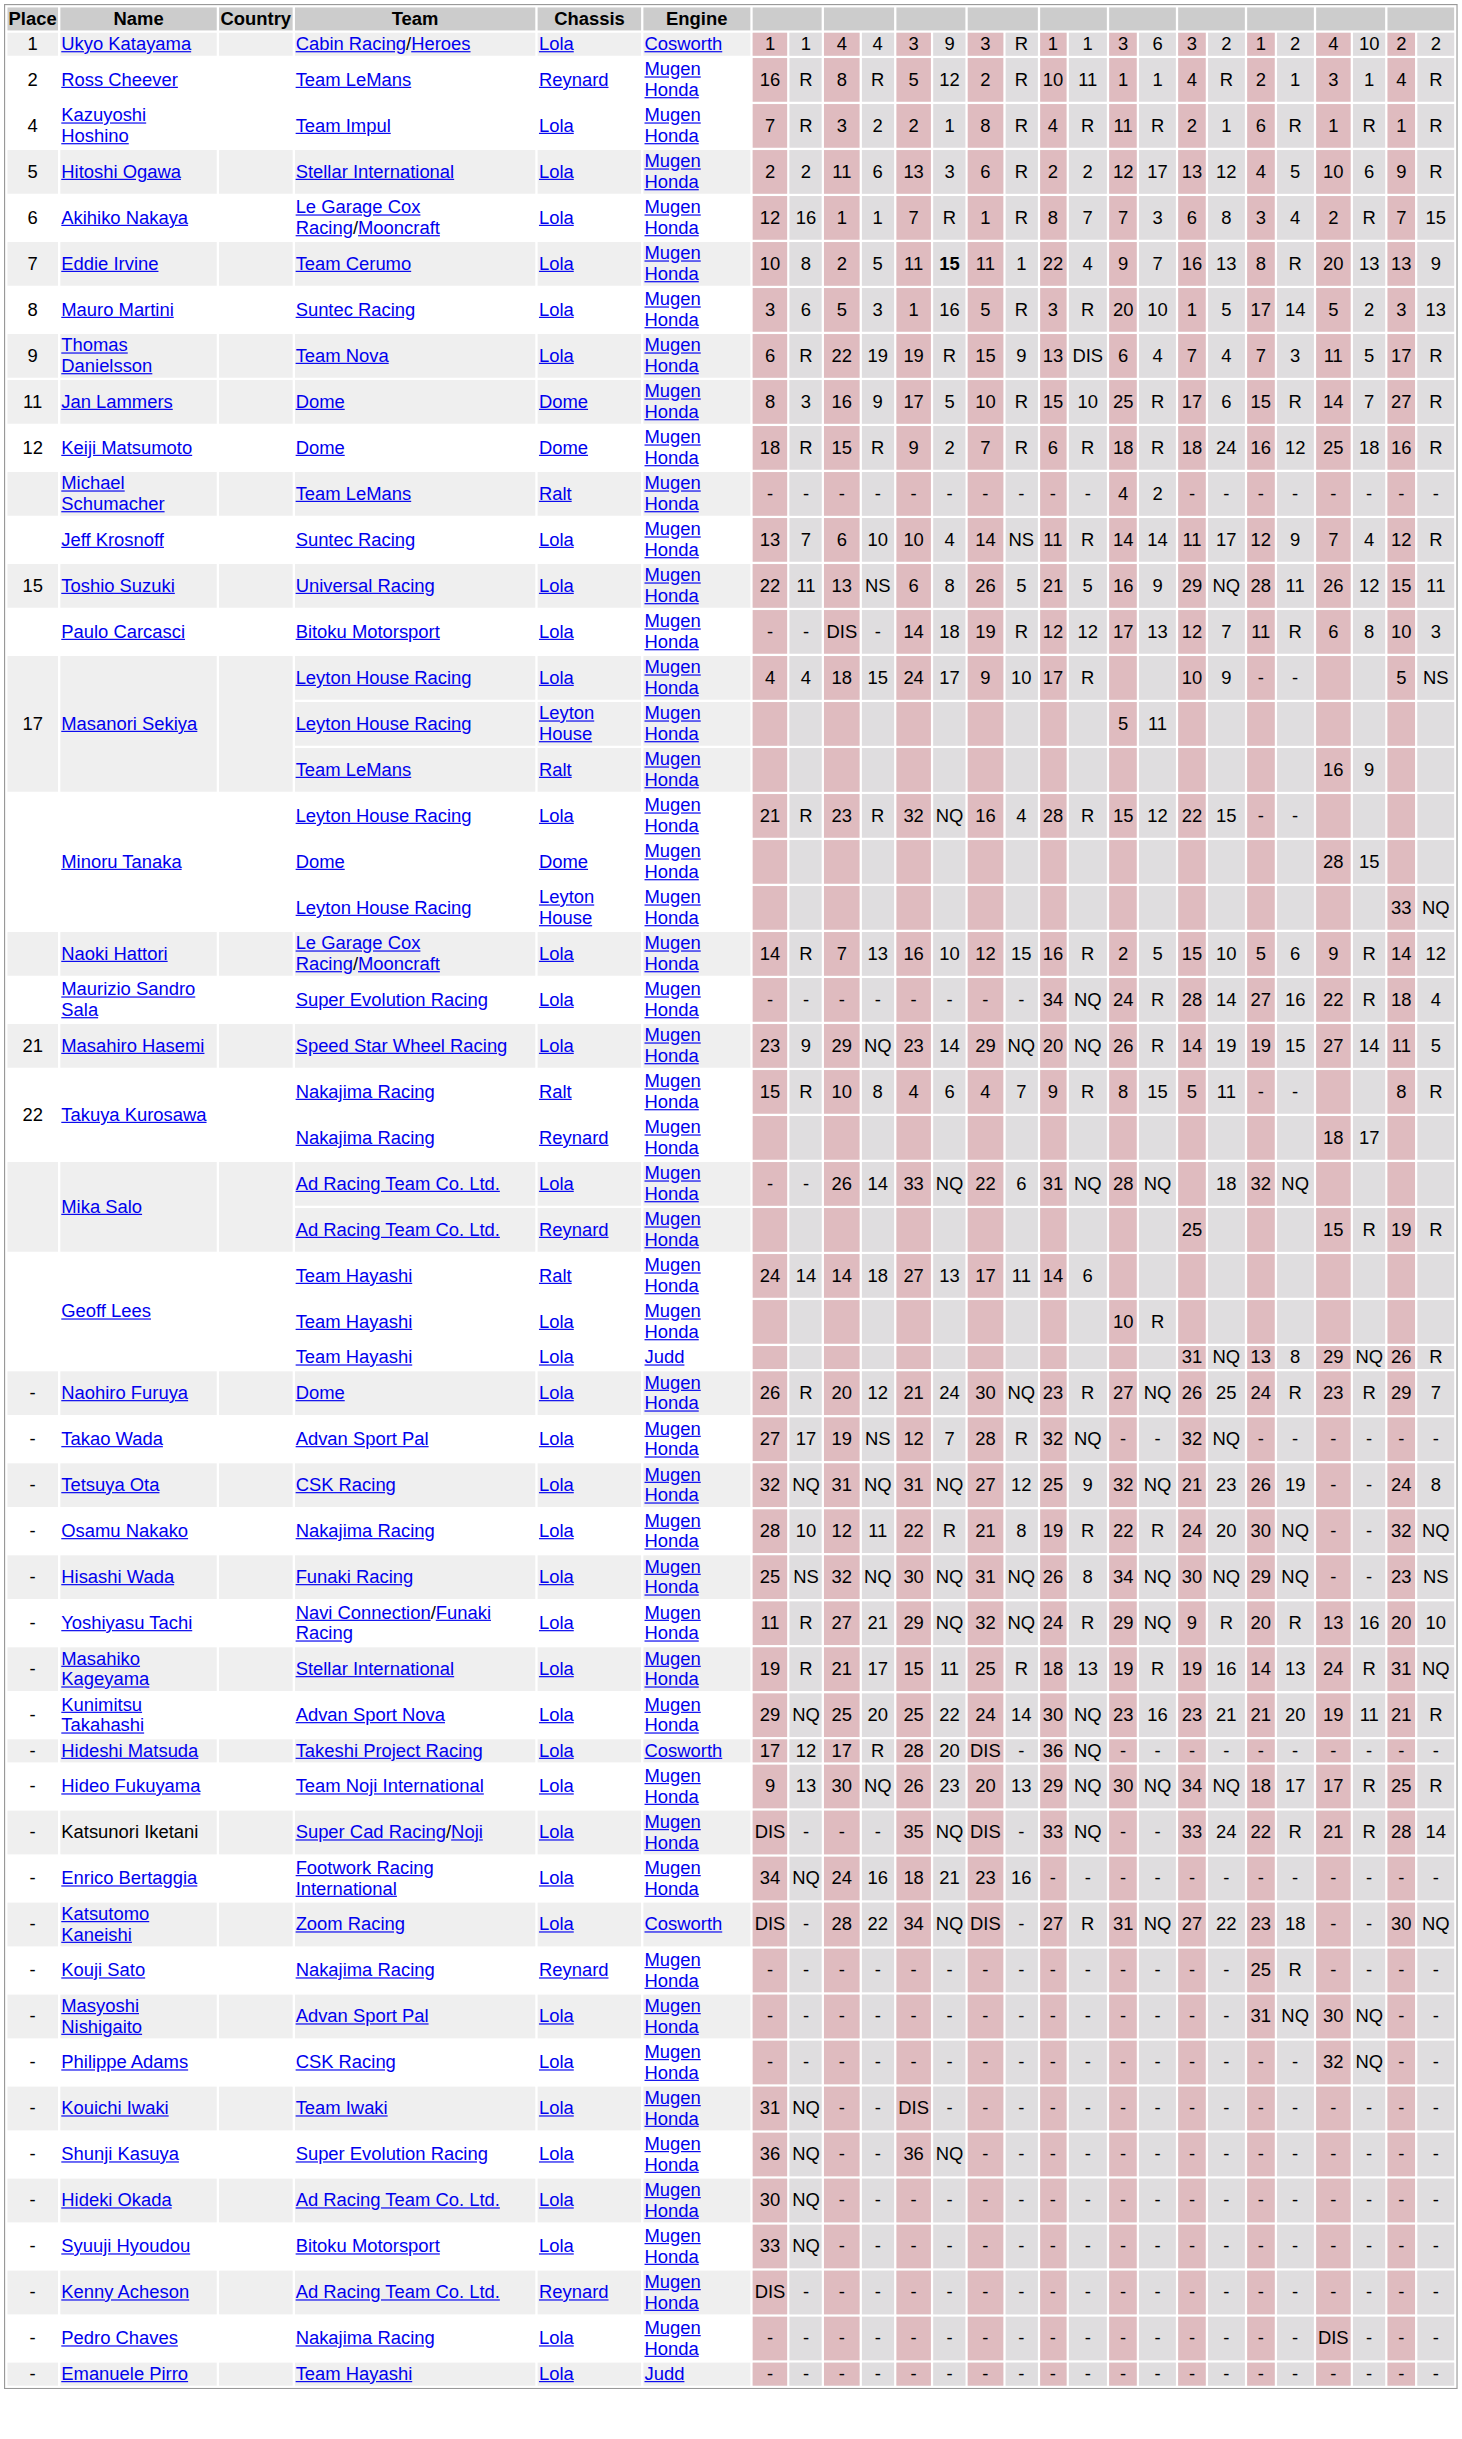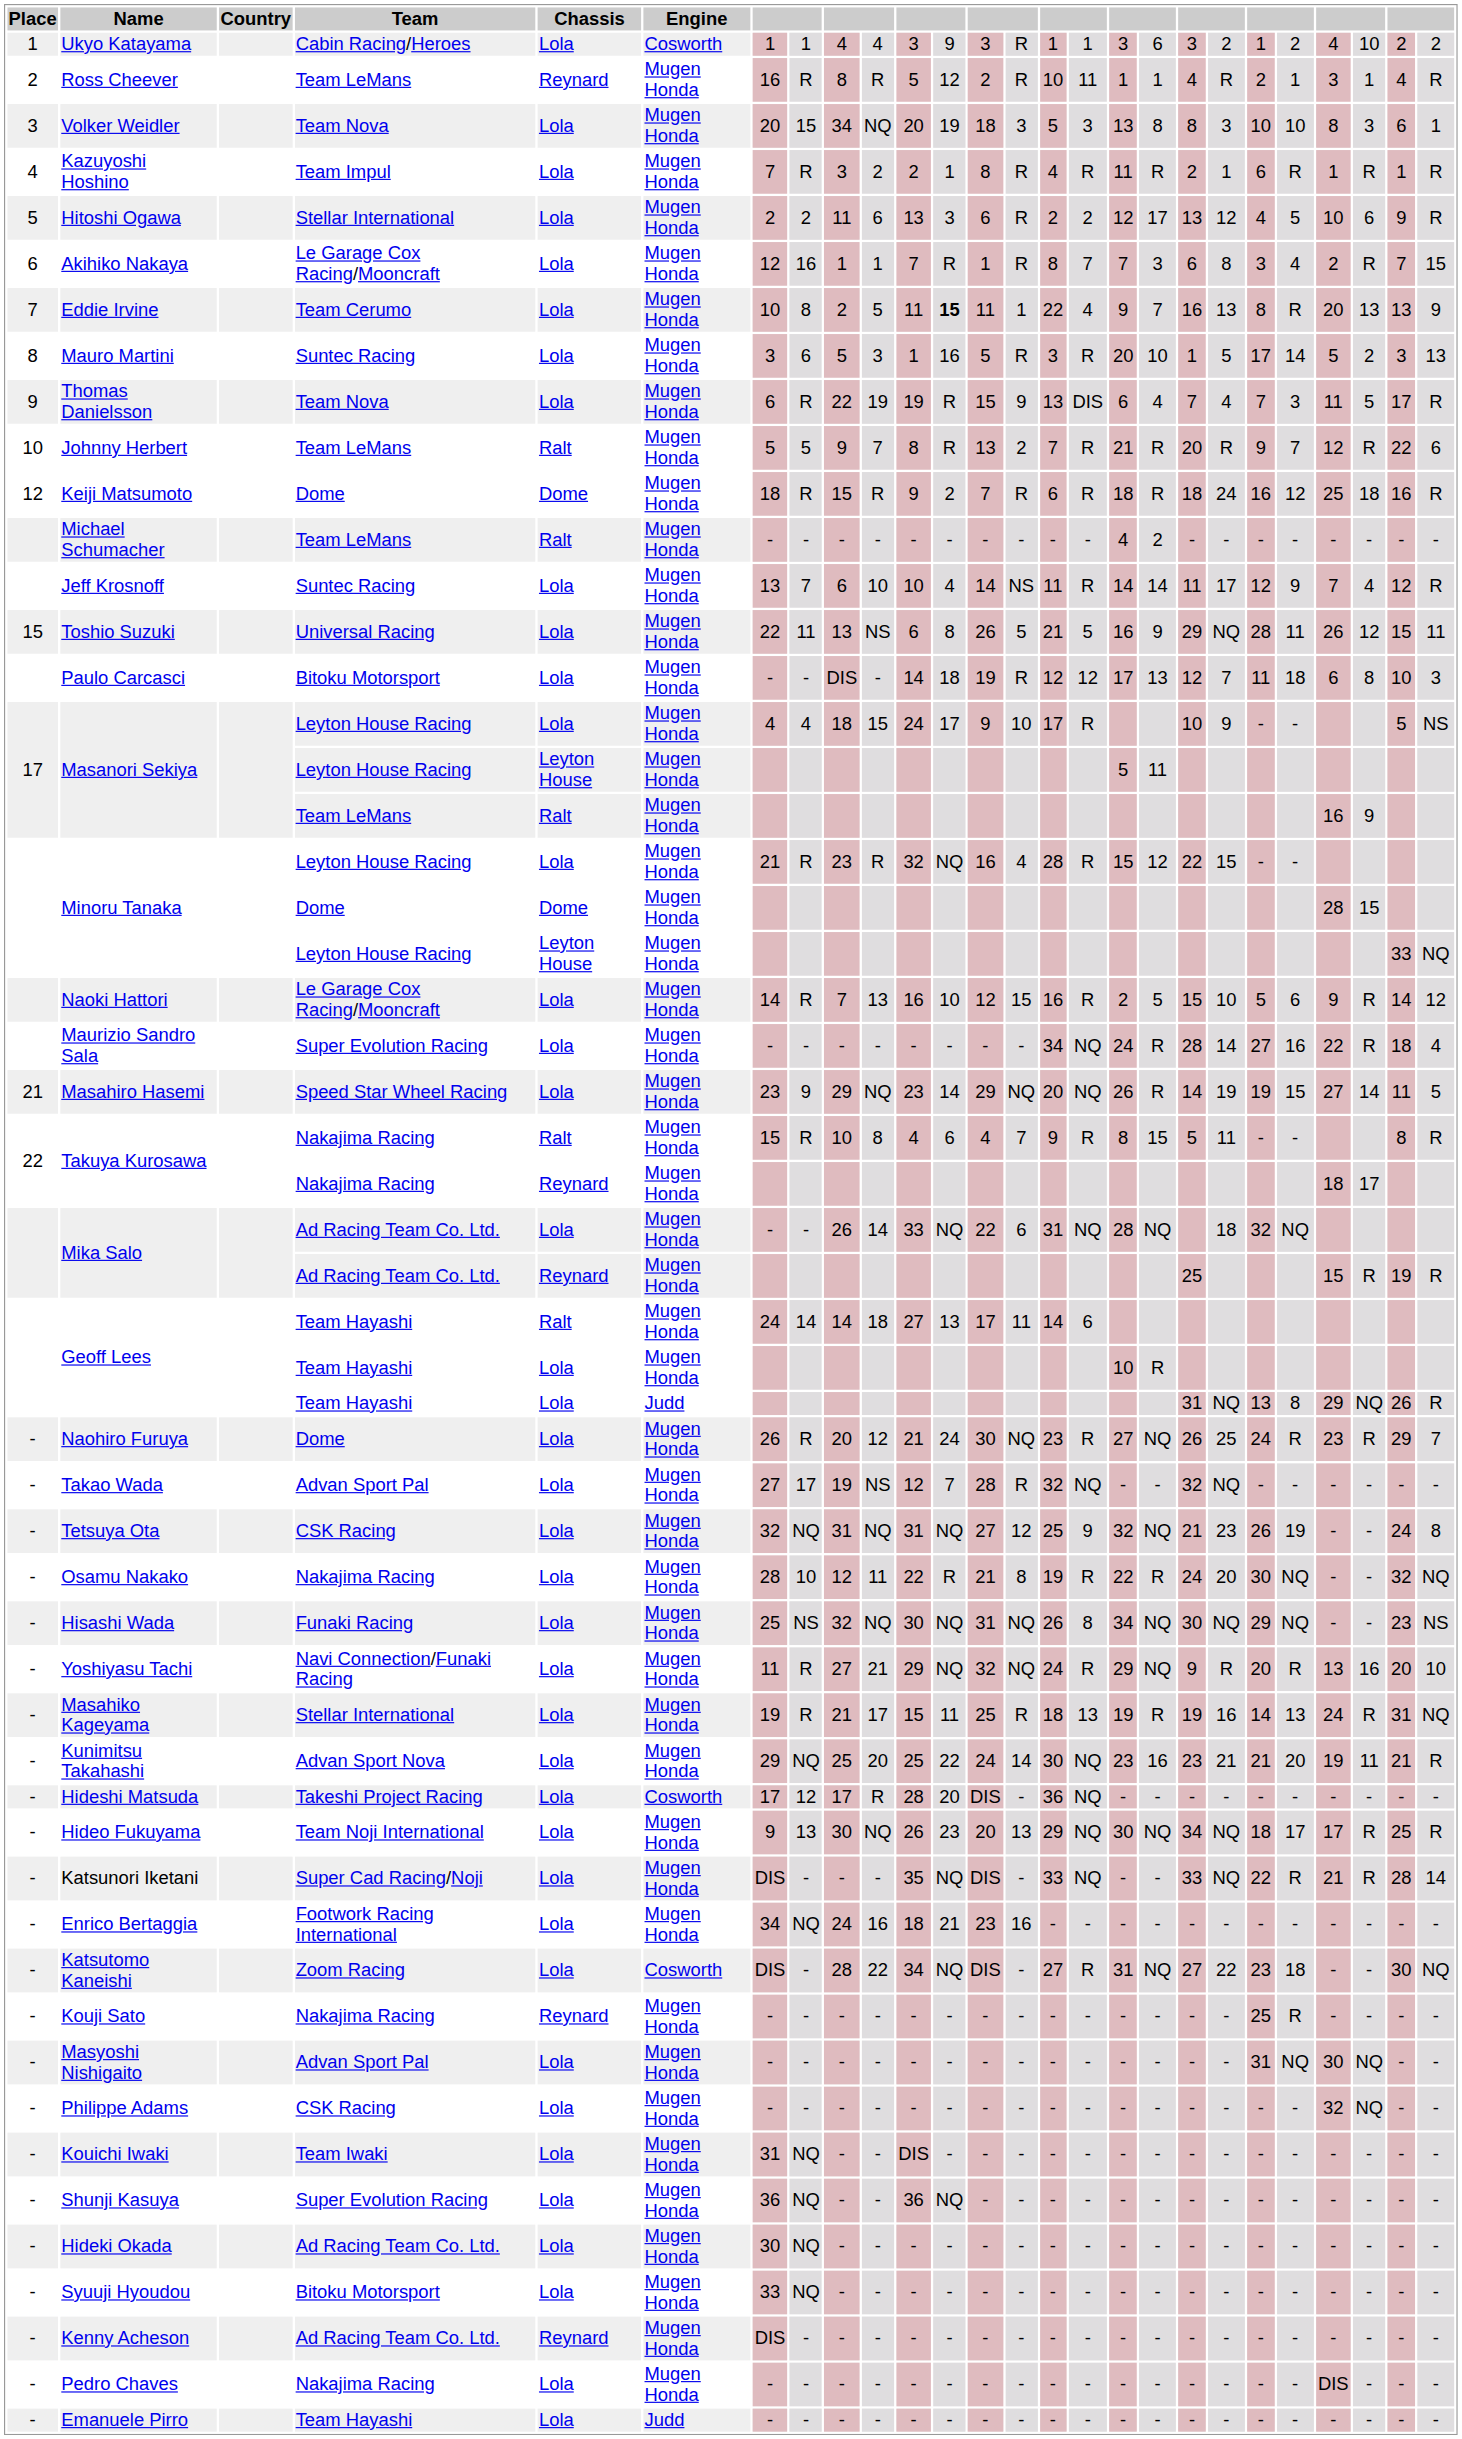+ row: 3 | Volker Weidler | Team Nova | Lola | Mugen Honda | 20 | 15 | 34 | NQ | 20 | 19 | 18 | 3 | 5 | 3 | 13 | 8 | 8 | 3 | 10 | 10 | 8 | 3 | 6 | 1
+ row: 10 | Johnny Herbert | Team LeMans | Ralt | Mugen Honda | 5 | 5 | 9 | 7 | 8 | R | 13 | 2 | 7 | R | 21 | R | 20 | R | 9 | 7 | 12 | R | 22 | 6
- row: 11 | Jan Lammers | Dome | Dome | Mugen Honda | 8 | 3 | 16 | 9 | 17 | 5 | 10 | R | 15 | 10 | 25 | R | 17 | 6 | 15 | R | 14 | 7 | 27 | R
Paulo Carcasci | column 22: R -> 18
Katsunori Iketani | column 20: 24 -> NQ
